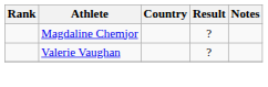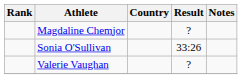+ row: Sonia O'Sullivan | 33:26
